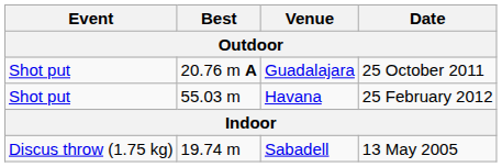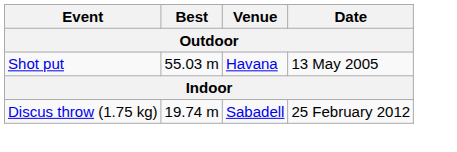- row: Shot put | 20.76 m A | Guadalajara | 25 October 2011
Havana | Date: 25 February 2012 -> 13 May 2005
Sabadell | Date: 13 May 2005 -> 25 February 2012
